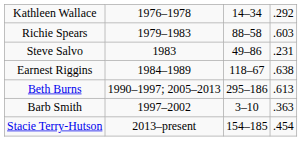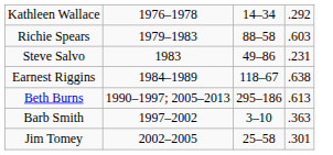+ row: Jim Tomey | 2002–2005 | 25–58 | .301
- row: Stacie Terry-Hutson | 2013–present | 154–185 | .454
